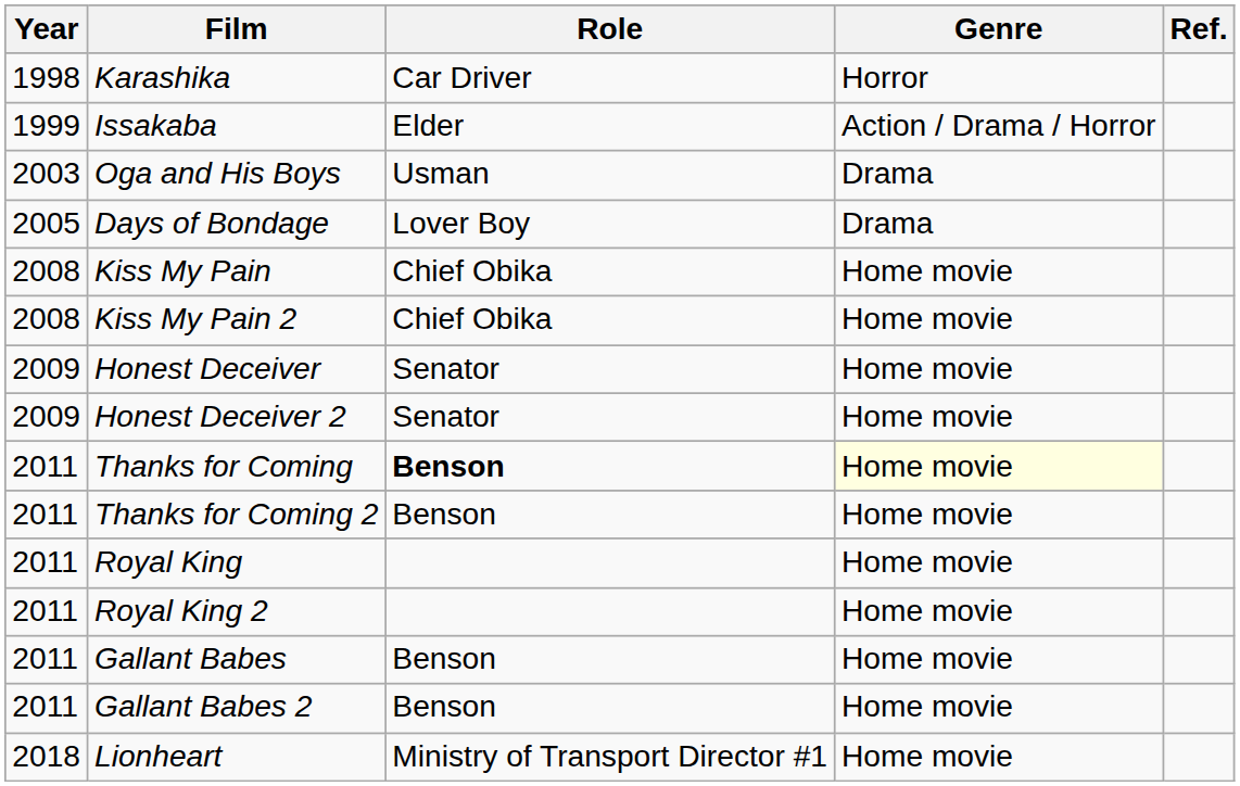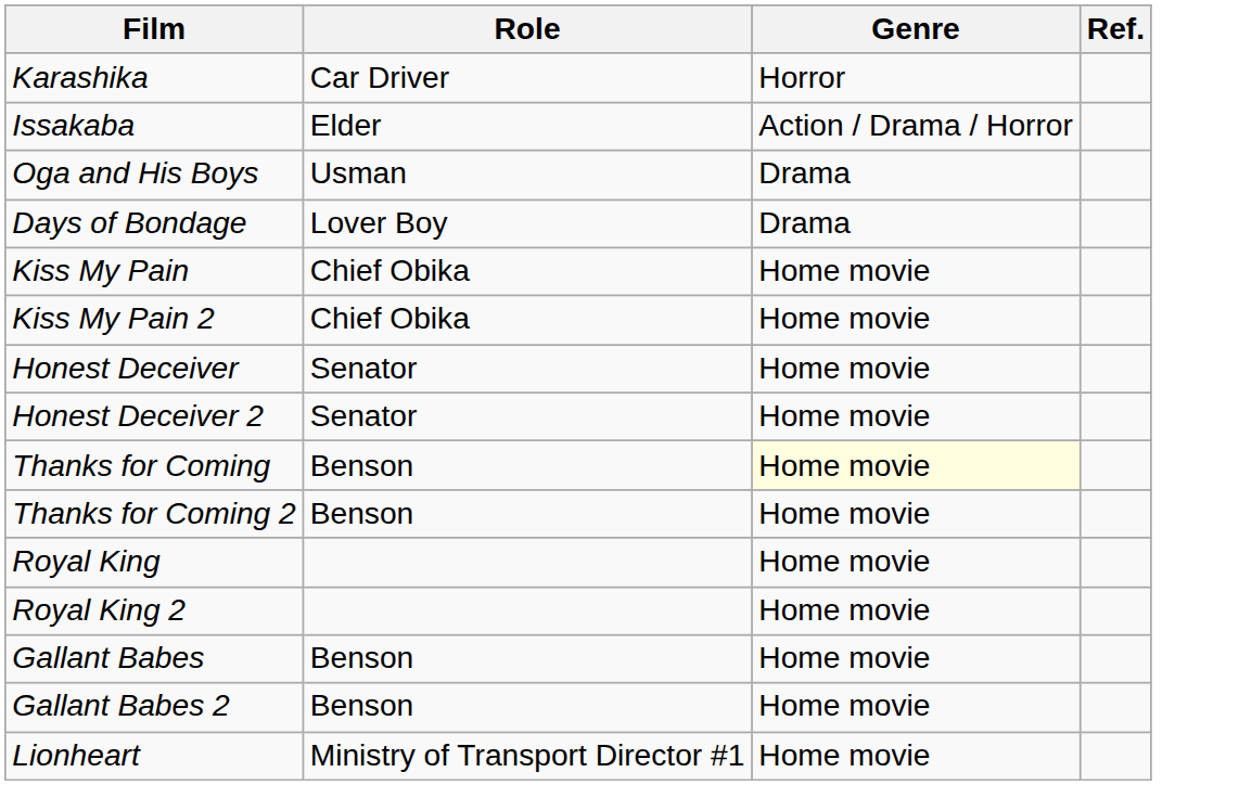- column: Year | 1998 | 1999 | 2003 | 2005 | 2008 | 2008 | 2009 | 2009 | 2011 | 2011 | 2011 | 2011 | 2011 | 2011 | 2018
Thanks for Coming | Role: bold -> normal
